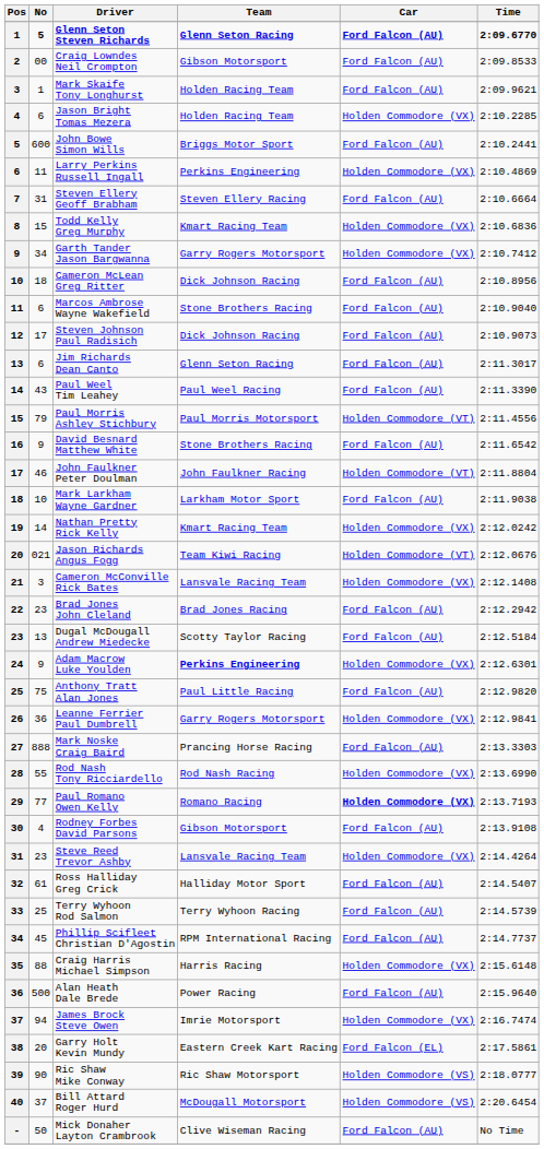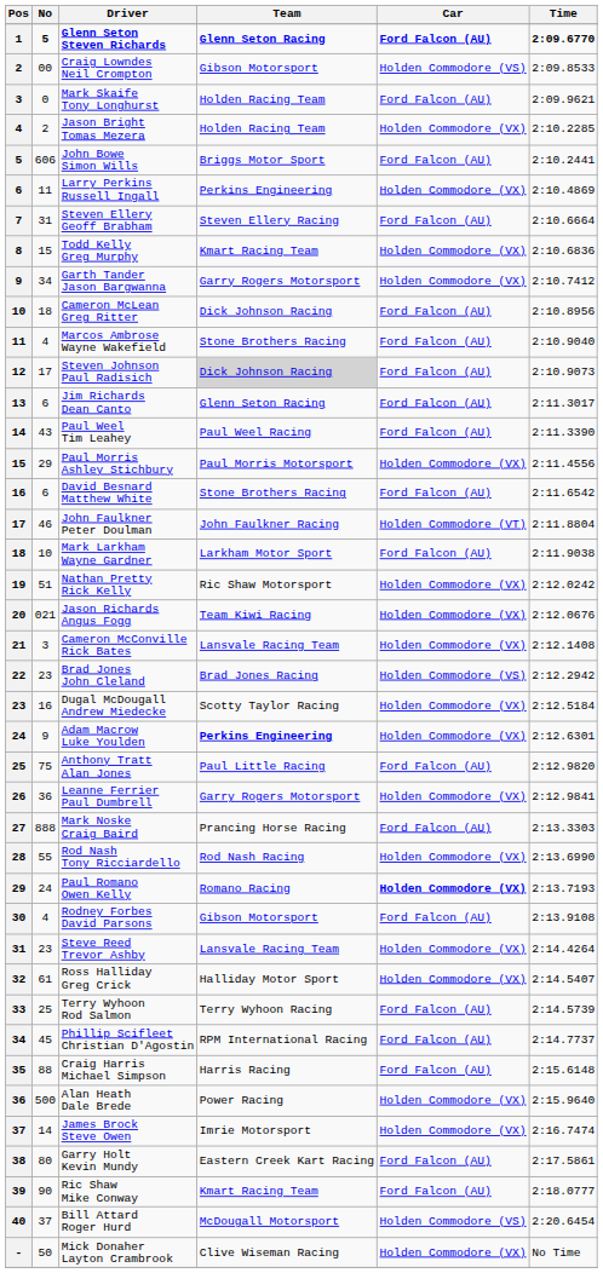Craig Lowndes Neil Crompton | Car: Ford Falcon (AU) -> Holden Commodore (VS)
Mark Skaife Tony Longhurst | No: 1 -> 0
Jason Bright Tomas Mezera | No: 6 -> 2
John Bowe Simon Wills | No: 600 -> 606
Marcos Ambrose Wayne Wakefield | No: 6 -> 4
Steven Johnson Paul Radisich | Team: no background -> lightgrey background
Paul Morris Ashley Stichbury | No: 79 -> 29
Paul Morris Ashley Stichbury | Car: Holden Commodore (VT) -> Holden Commodore (VX)
David Besnard Matthew White | No: 9 -> 6
Nathan Pretty Rick Kelly | No: 14 -> 51
Nathan Pretty Rick Kelly | Team: Kmart Racing Team -> Ric Shaw Motorsport
Jason Richards Angus Fogg | Car: Holden Commodore (VT) -> Holden Commodore (VX)
Brad Jones John Cleland | Car: Ford Falcon (AU) -> Holden Commodore (VS)
Dugal McDougall Andrew Miedecke | No: 13 -> 16
Dugal McDougall Andrew Miedecke | Car: Ford Falcon (AU) -> Holden Commodore (VX)
Paul Romano Owen Kelly | No: 77 -> 24
Ross Halliday Greg Crick | Car: Ford Falcon (AU) -> Holden Commodore (VX)
Craig Harris Michael Simpson | Car: Holden Commodore (VX) -> Ford Falcon (AU)
Alan Heath Dale Brede | Car: Ford Falcon (AU) -> Holden Commodore (VX)
James Brock Steve Owen | No: 94 -> 14
Garry Holt Kevin Mundy | No: 20 -> 80
Garry Holt Kevin Mundy | Car: Ford Falcon (EL) -> Ford Falcon (AU)
Ric Shaw Mike Conway | Team: Ric Shaw Motorsport -> Kmart Racing Team
Ric Shaw Mike Conway | Car: Holden Commodore (VS) -> Ford Falcon (AU)
Mick Donaher Layton Crambrook | Car: Ford Falcon (AU) -> Holden Commodore (VX)
